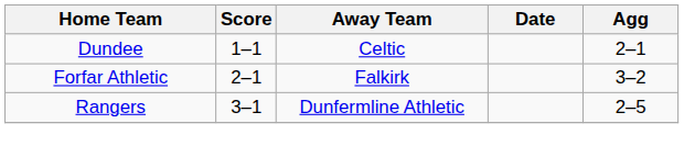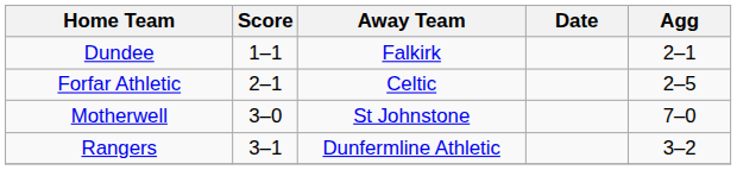Dundee | Away Team: Celtic -> Falkirk
Forfar Athletic | Away Team: Falkirk -> Celtic
Forfar Athletic | Agg: 3–2 -> 2–5
+ row: Motherwell | 3–0 | St Johnstone | 7–0
Rangers | Agg: 2–5 -> 3–2
